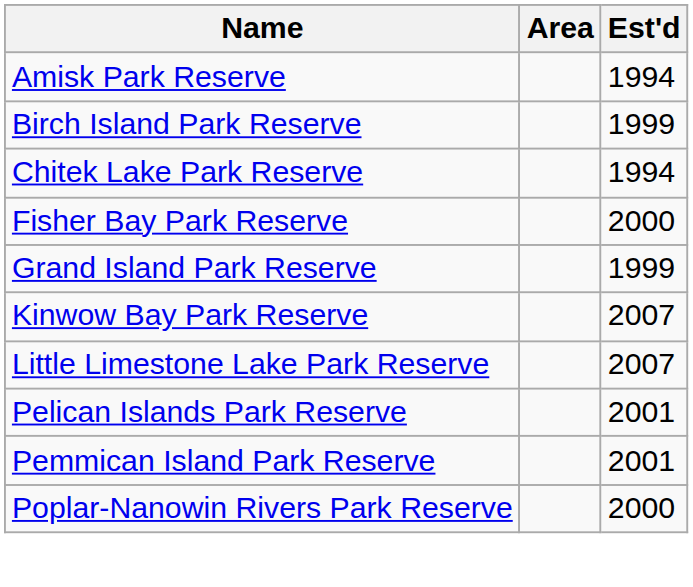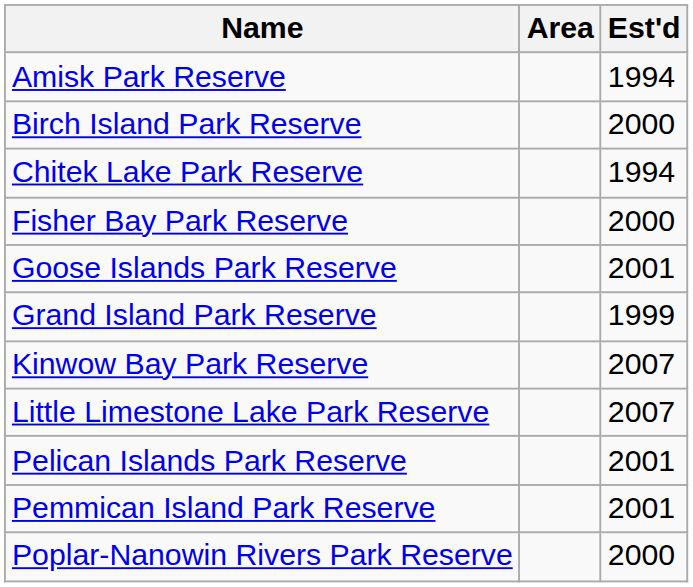Birch Island Park Reserve | Est'd: 1999 -> 2000
+ row: Goose Islands Park Reserve | 2001
